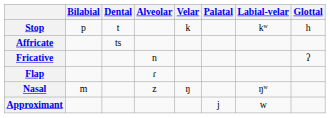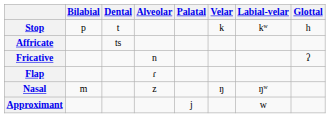columns swapped: Palatal <-> Velar
